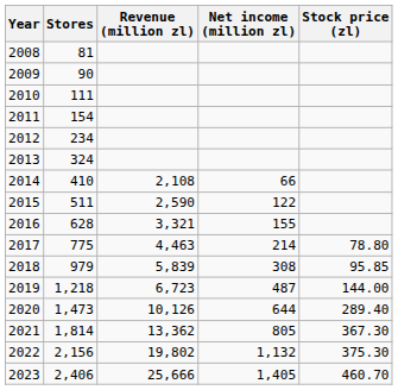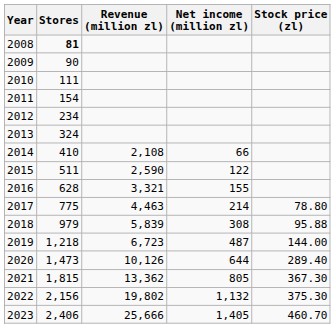2008 | Stores: normal -> bold
2018 | Stock price (zl): 95.85 -> 95.88
2021 | Stores: 1,814 -> 1,815
